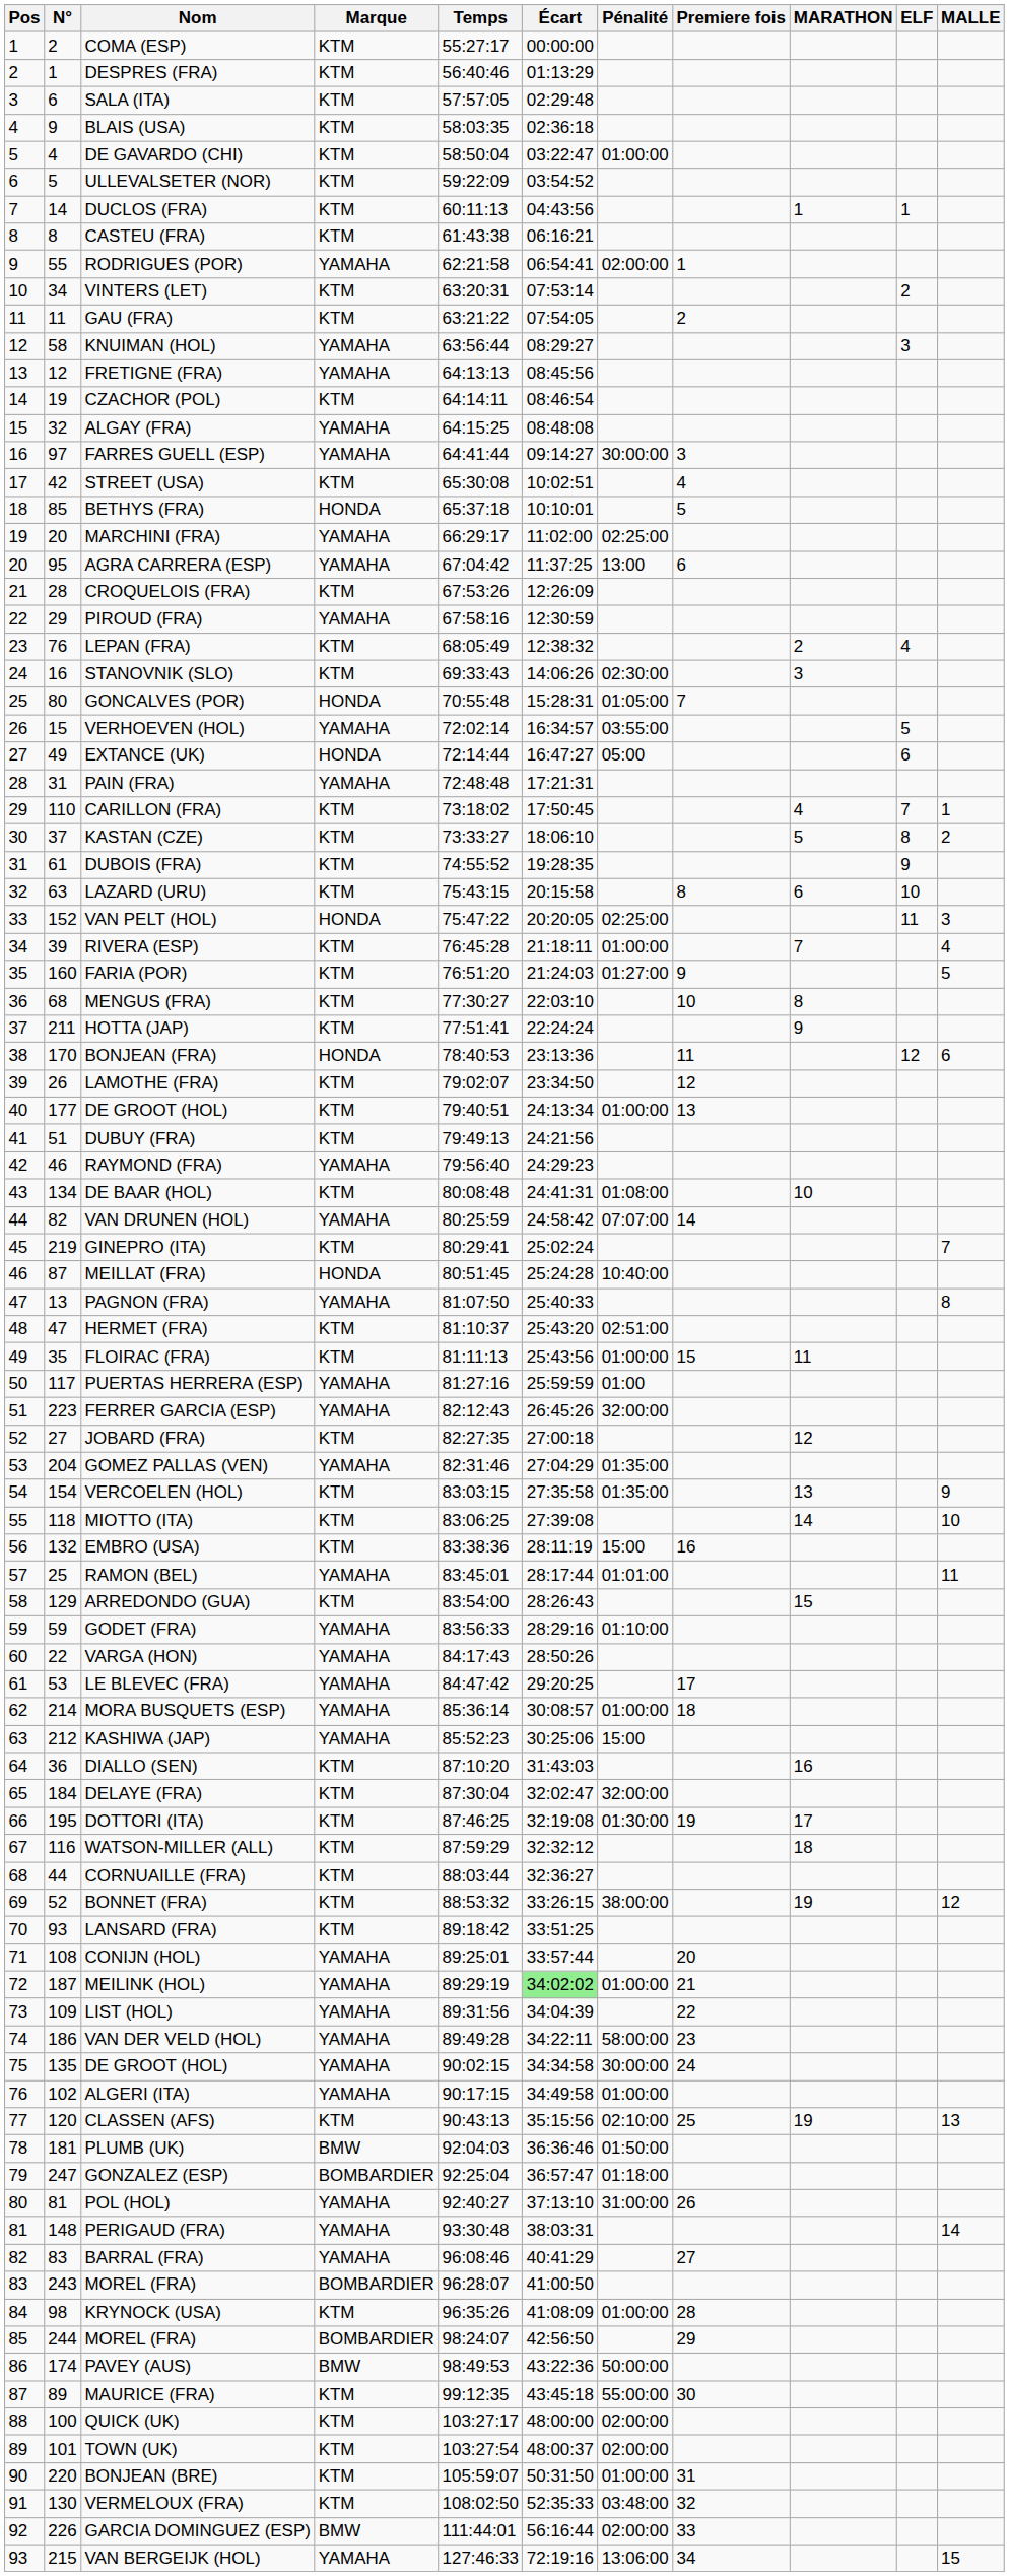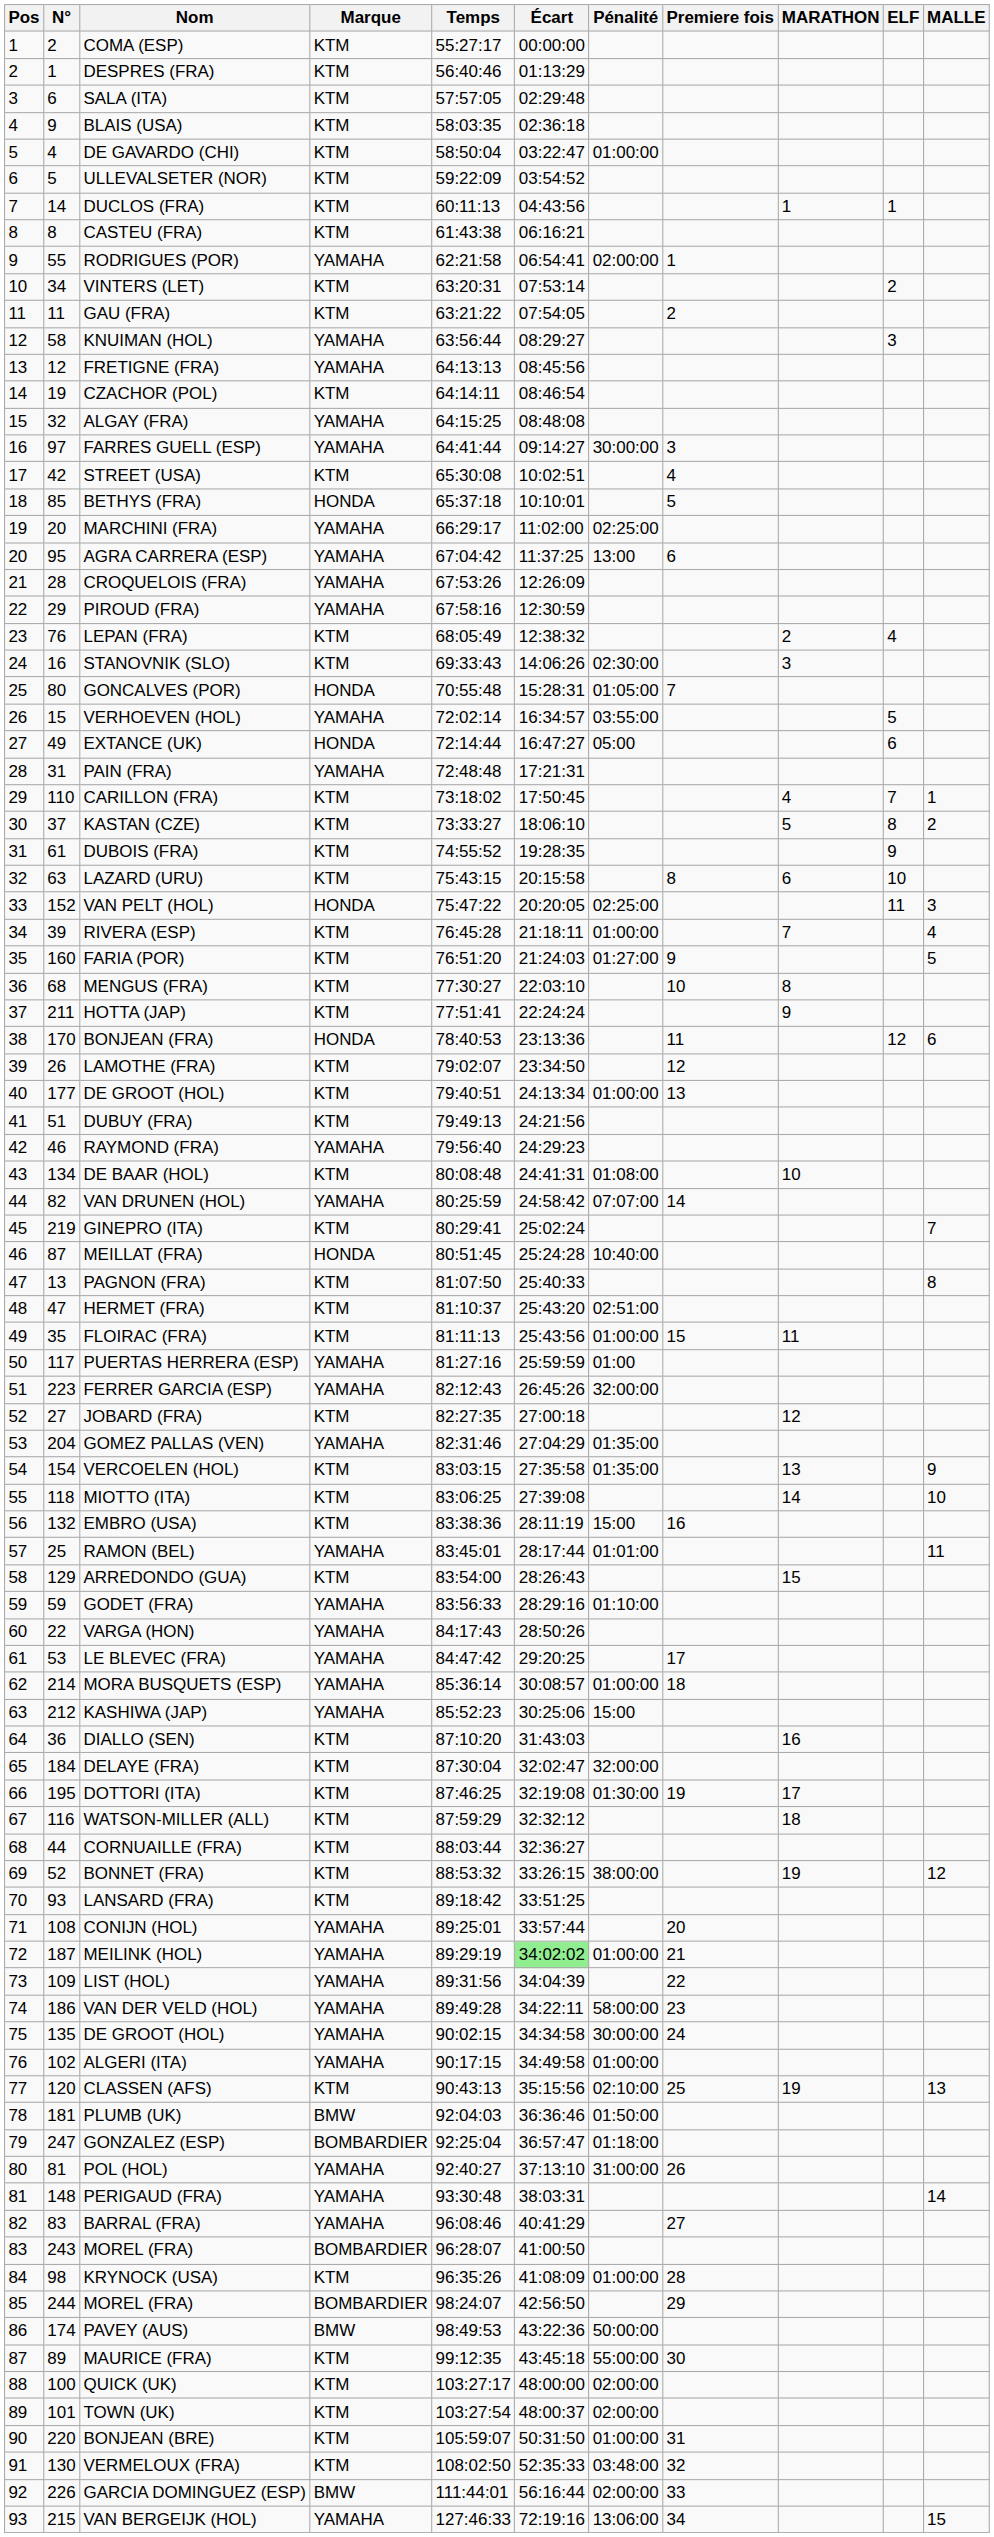CROQUELOIS (FRA) | Marque: KTM -> YAMAHA
PAGNON (FRA) | Marque: YAMAHA -> KTM
